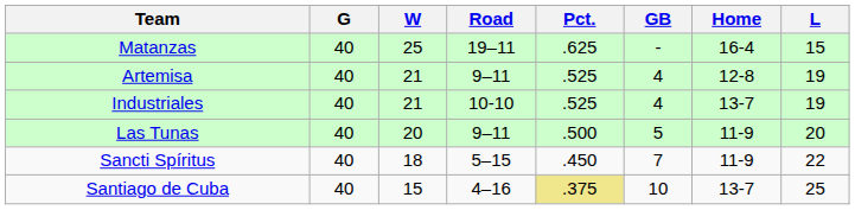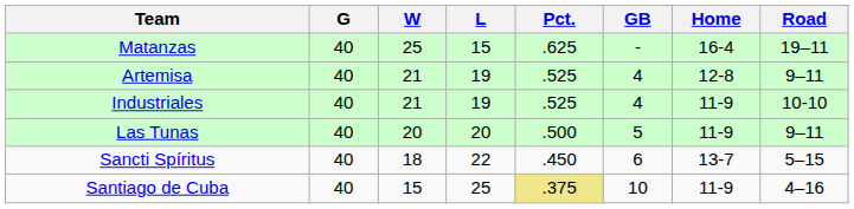columns swapped: L <-> Road
Industriales | Home: 13-7 -> 11-9
Sancti Spíritus | GB: 7 -> 6
Sancti Spíritus | Home: 11-9 -> 13-7
Santiago de Cuba | Home: 13-7 -> 11-9
